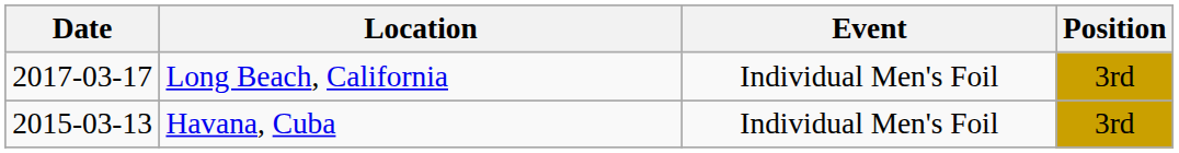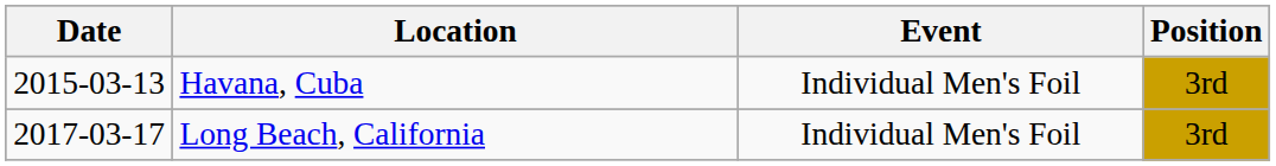rows swapped: Havana, Cuba <-> Long Beach, California
